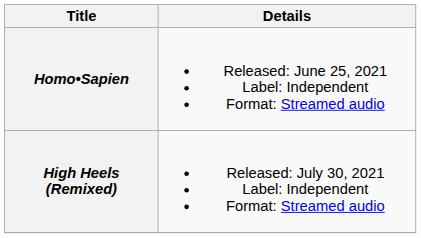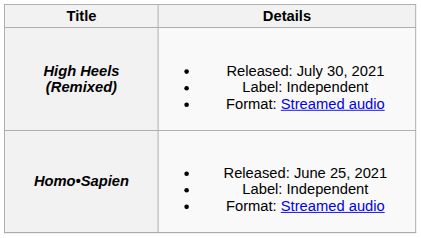rows swapped: Homo•Sapien <-> High Heels (Remixed)
